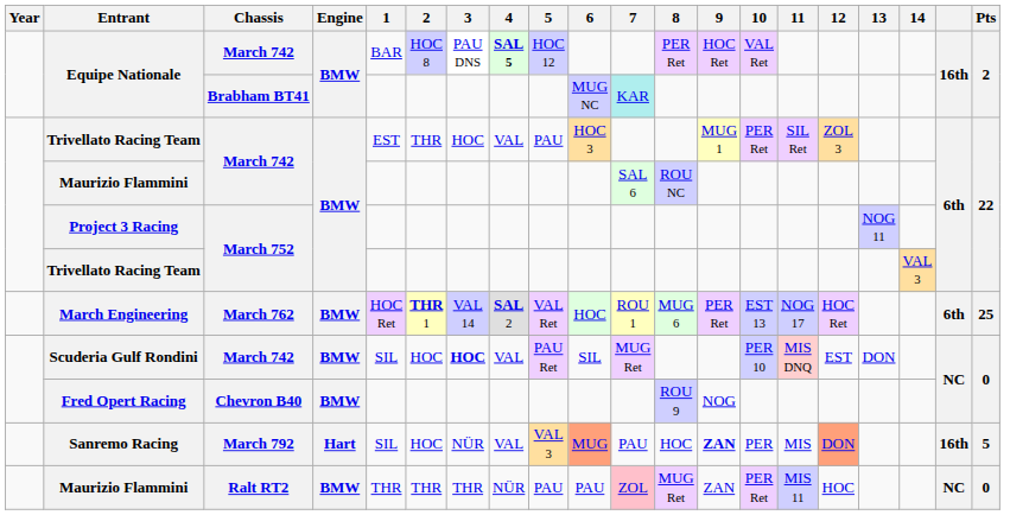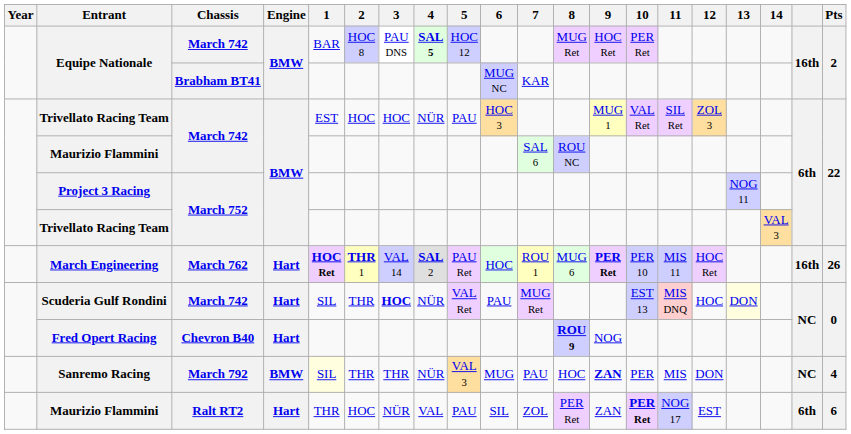Equipe Nationale / March 742 | 8: PER Ret -> MUG Ret
Equipe Nationale / March 742 | 10: VAL Ret -> PER Ret
Equipe Nationale / Brabham BT41 | 7: paleturquoise background -> no background
Trivellato Racing Team / March 742 | 2: THR -> HOC
Trivellato Racing Team / March 742 | 4: VAL -> NÜR
Trivellato Racing Team / March 742 | 10: PER Ret -> VAL Ret
March Engineering | Engine: BMW -> Hart
March Engineering | 1: normal -> bold
March Engineering | 5: VAL Ret -> PAU Ret
March Engineering | 9: normal -> bold
March Engineering | 10: EST 13 -> PER 10
March Engineering | 11: NOG 17 -> MIS 11
March Engineering | column 19: 6th -> 16th
March Engineering | Pts: 25 -> 26
Scuderia Gulf Rondini | Engine: BMW -> Hart
Scuderia Gulf Rondini | 2: HOC -> THR
Scuderia Gulf Rondini | 4: VAL -> NÜR
Scuderia Gulf Rondini | 5: PAU Ret -> VAL Ret
Scuderia Gulf Rondini | 6: SIL -> PAU
Scuderia Gulf Rondini | 10: PER 10 -> EST 13
Scuderia Gulf Rondini | 12: EST -> HOC
Scuderia Gulf Rondini | 13: no background -> lightyellow background
Fred Opert Racing | Engine: BMW -> Hart
Fred Opert Racing | 8: normal -> bold
Sanremo Racing | Engine: Hart -> BMW
Sanremo Racing | 1: no background -> lightyellow background
Sanremo Racing | 2: HOC -> THR
Sanremo Racing | 3: NÜR -> THR
Sanremo Racing | 4: VAL -> NÜR
Sanremo Racing | 6: lightsalmon background -> no background
Sanremo Racing | 12: lightsalmon background -> no background
Sanremo Racing | column 19: 16th -> NC
Sanremo Racing | Pts: 5 -> 4
Maurizio Flammini / Ralt RT2 | Engine: BMW -> Hart
Maurizio Flammini / Ralt RT2 | 2: THR -> HOC
Maurizio Flammini / Ralt RT2 | 3: THR -> NÜR
Maurizio Flammini / Ralt RT2 | 4: NÜR -> VAL
Maurizio Flammini / Ralt RT2 | 6: PAU -> SIL
Maurizio Flammini / Ralt RT2 | 7: pink background -> no background
Maurizio Flammini / Ralt RT2 | 8: MUG Ret -> PER Ret
Maurizio Flammini / Ralt RT2 | 10: normal -> bold
Maurizio Flammini / Ralt RT2 | 11: MIS 11 -> NOG 17
Maurizio Flammini / Ralt RT2 | 12: HOC -> EST
Maurizio Flammini / Ralt RT2 | column 19: NC -> 6th
Maurizio Flammini / Ralt RT2 | Pts: 0 -> 6
